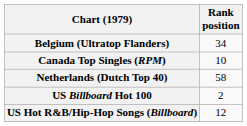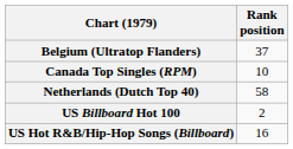Belgium (Ultratop Flanders) | Rank position: 34 -> 37
US Hot R&B/Hip-Hop Songs (Billboard) | Rank position: 12 -> 16
